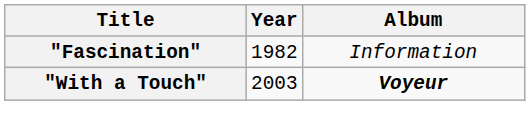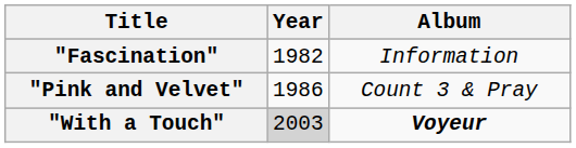+ row: "Pink and Velvet" | 1986 | Count 3 & Pray
"With a Touch" | Year: no background -> lightgrey background
